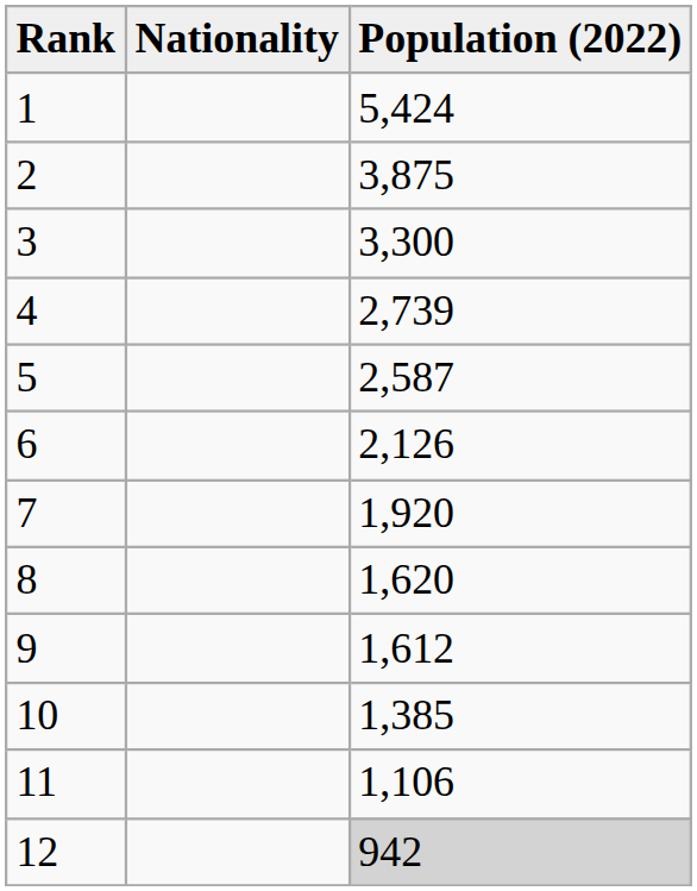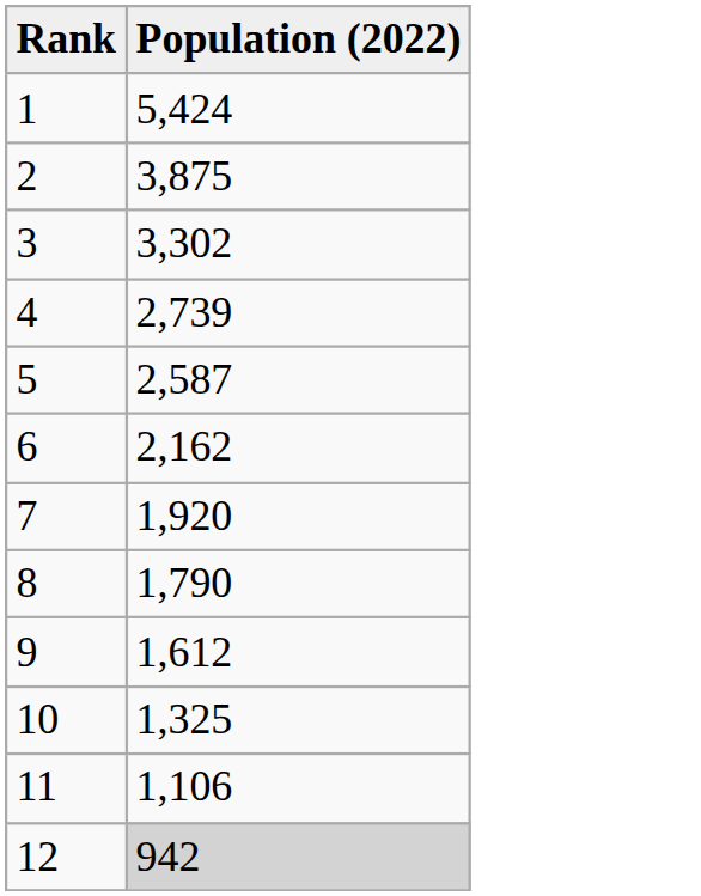- column: Nationality
3 | Population (2022): 3,300 -> 3,302
6 | Population (2022): 2,126 -> 2,162
8 | Population (2022): 1,620 -> 1,790
10 | Population (2022): 1,385 -> 1,325
